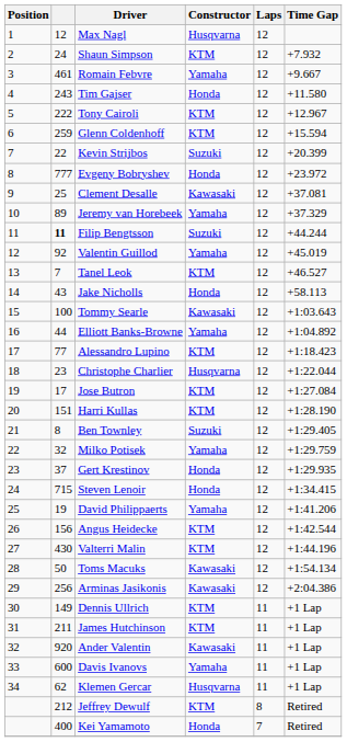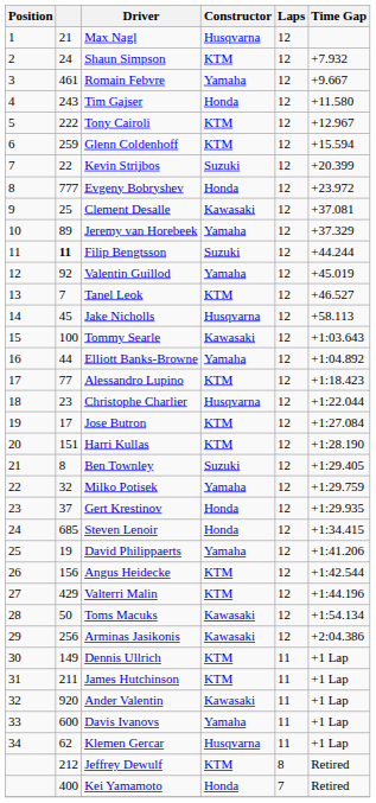Max Nagl | column 2: 12 -> 21
Jake Nicholls | column 2: 43 -> 45
Jake Nicholls | Constructor: Honda -> Husqvarna
Steven Lenoir | column 2: 715 -> 685
Valterri Malin | column 2: 430 -> 429
